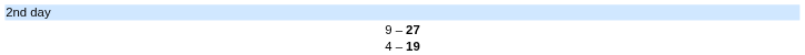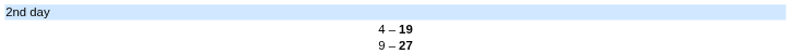rows swapped: 9 – 27 <-> 4 – 19
